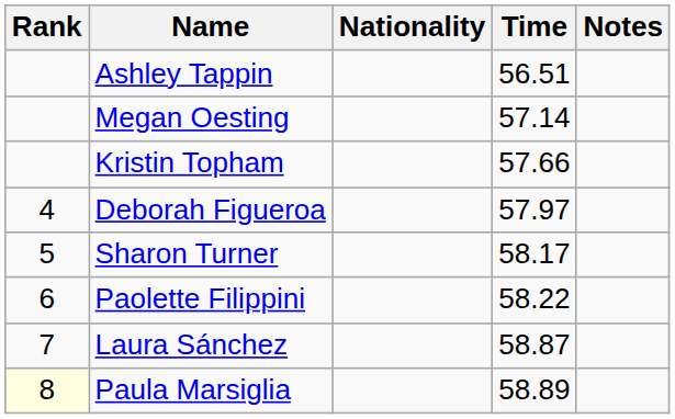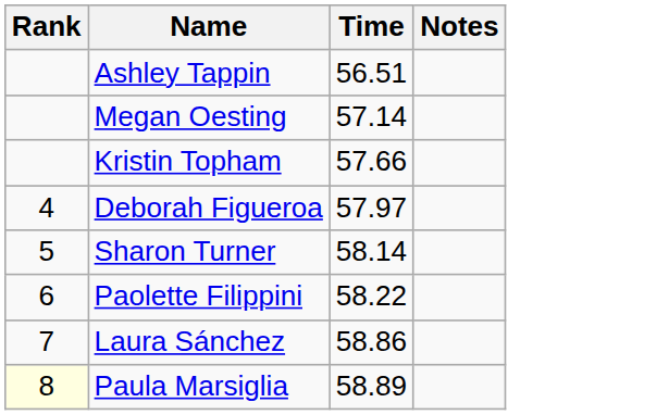- column: Nationality
Sharon Turner | Time: 58.17 -> 58.14
Laura Sánchez | Time: 58.87 -> 58.86
